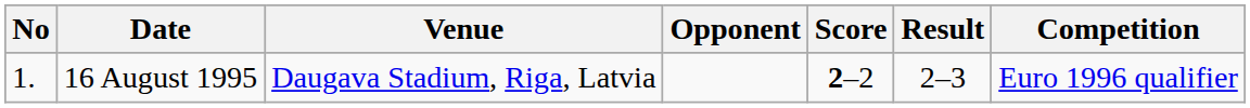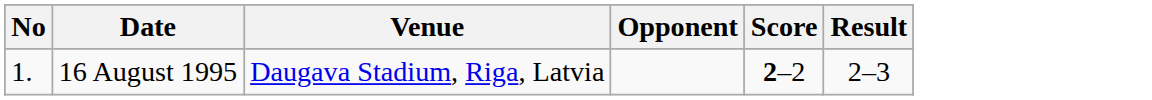- column: Competition | Euro 1996 qualifier
